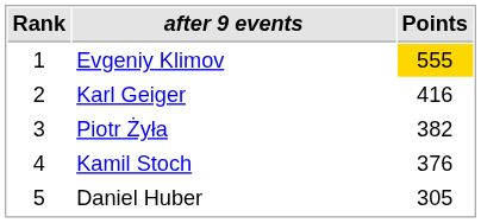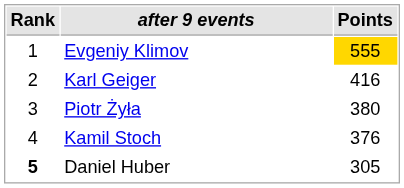Piotr Żyła | Points: 382 -> 380
Daniel Huber | Rank: normal -> bold
